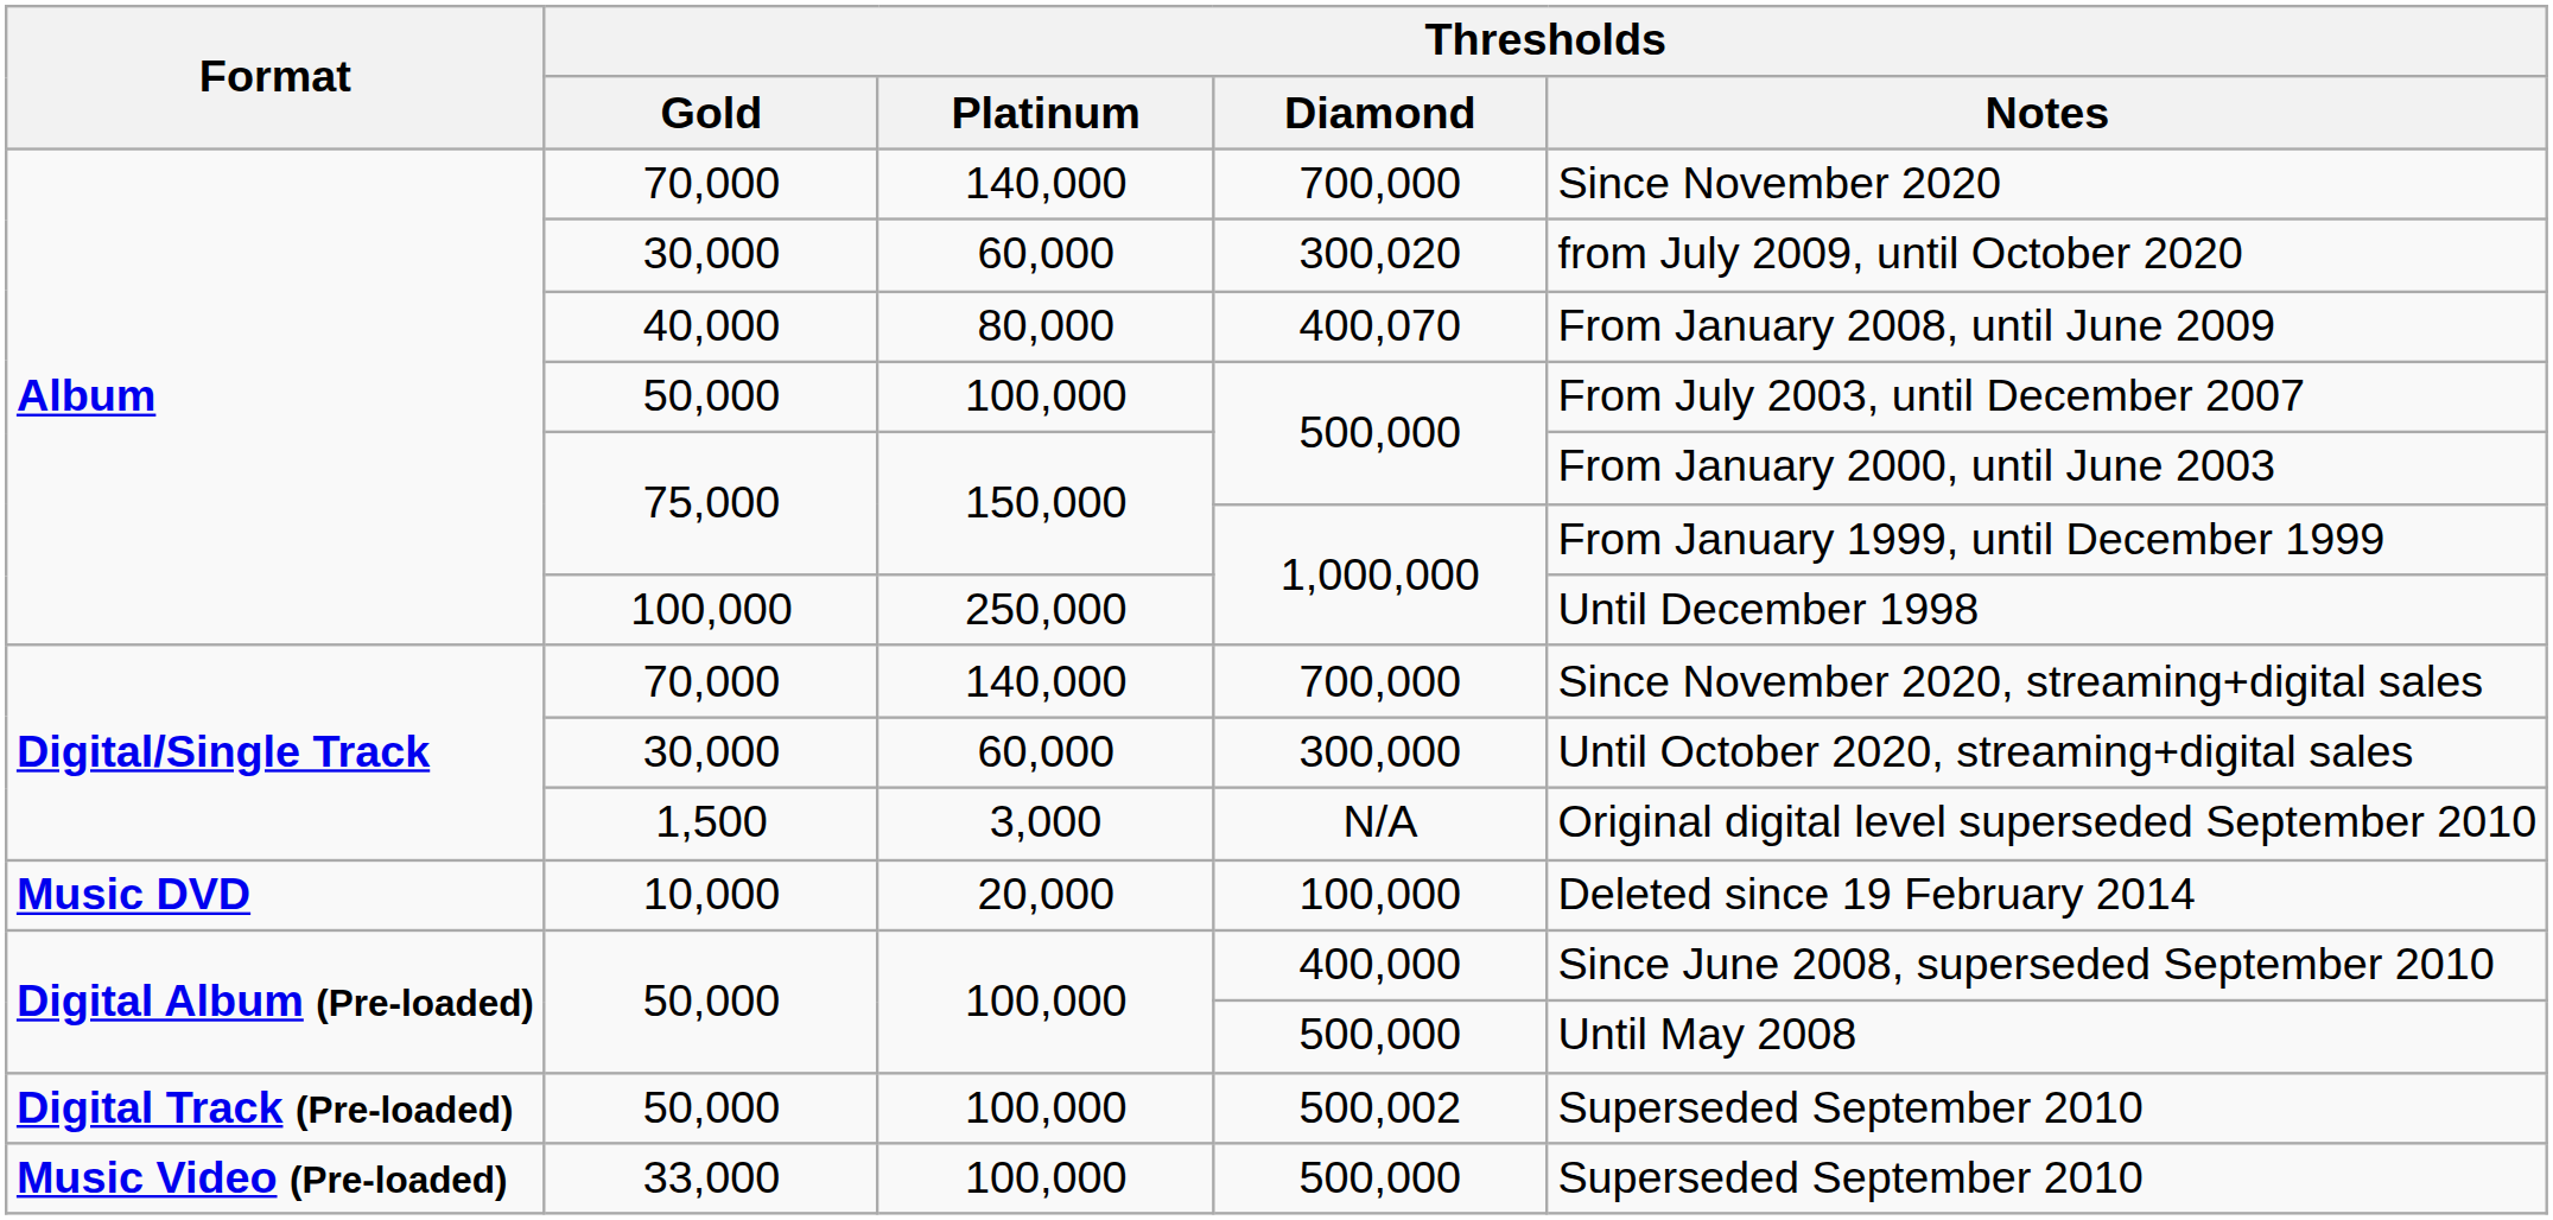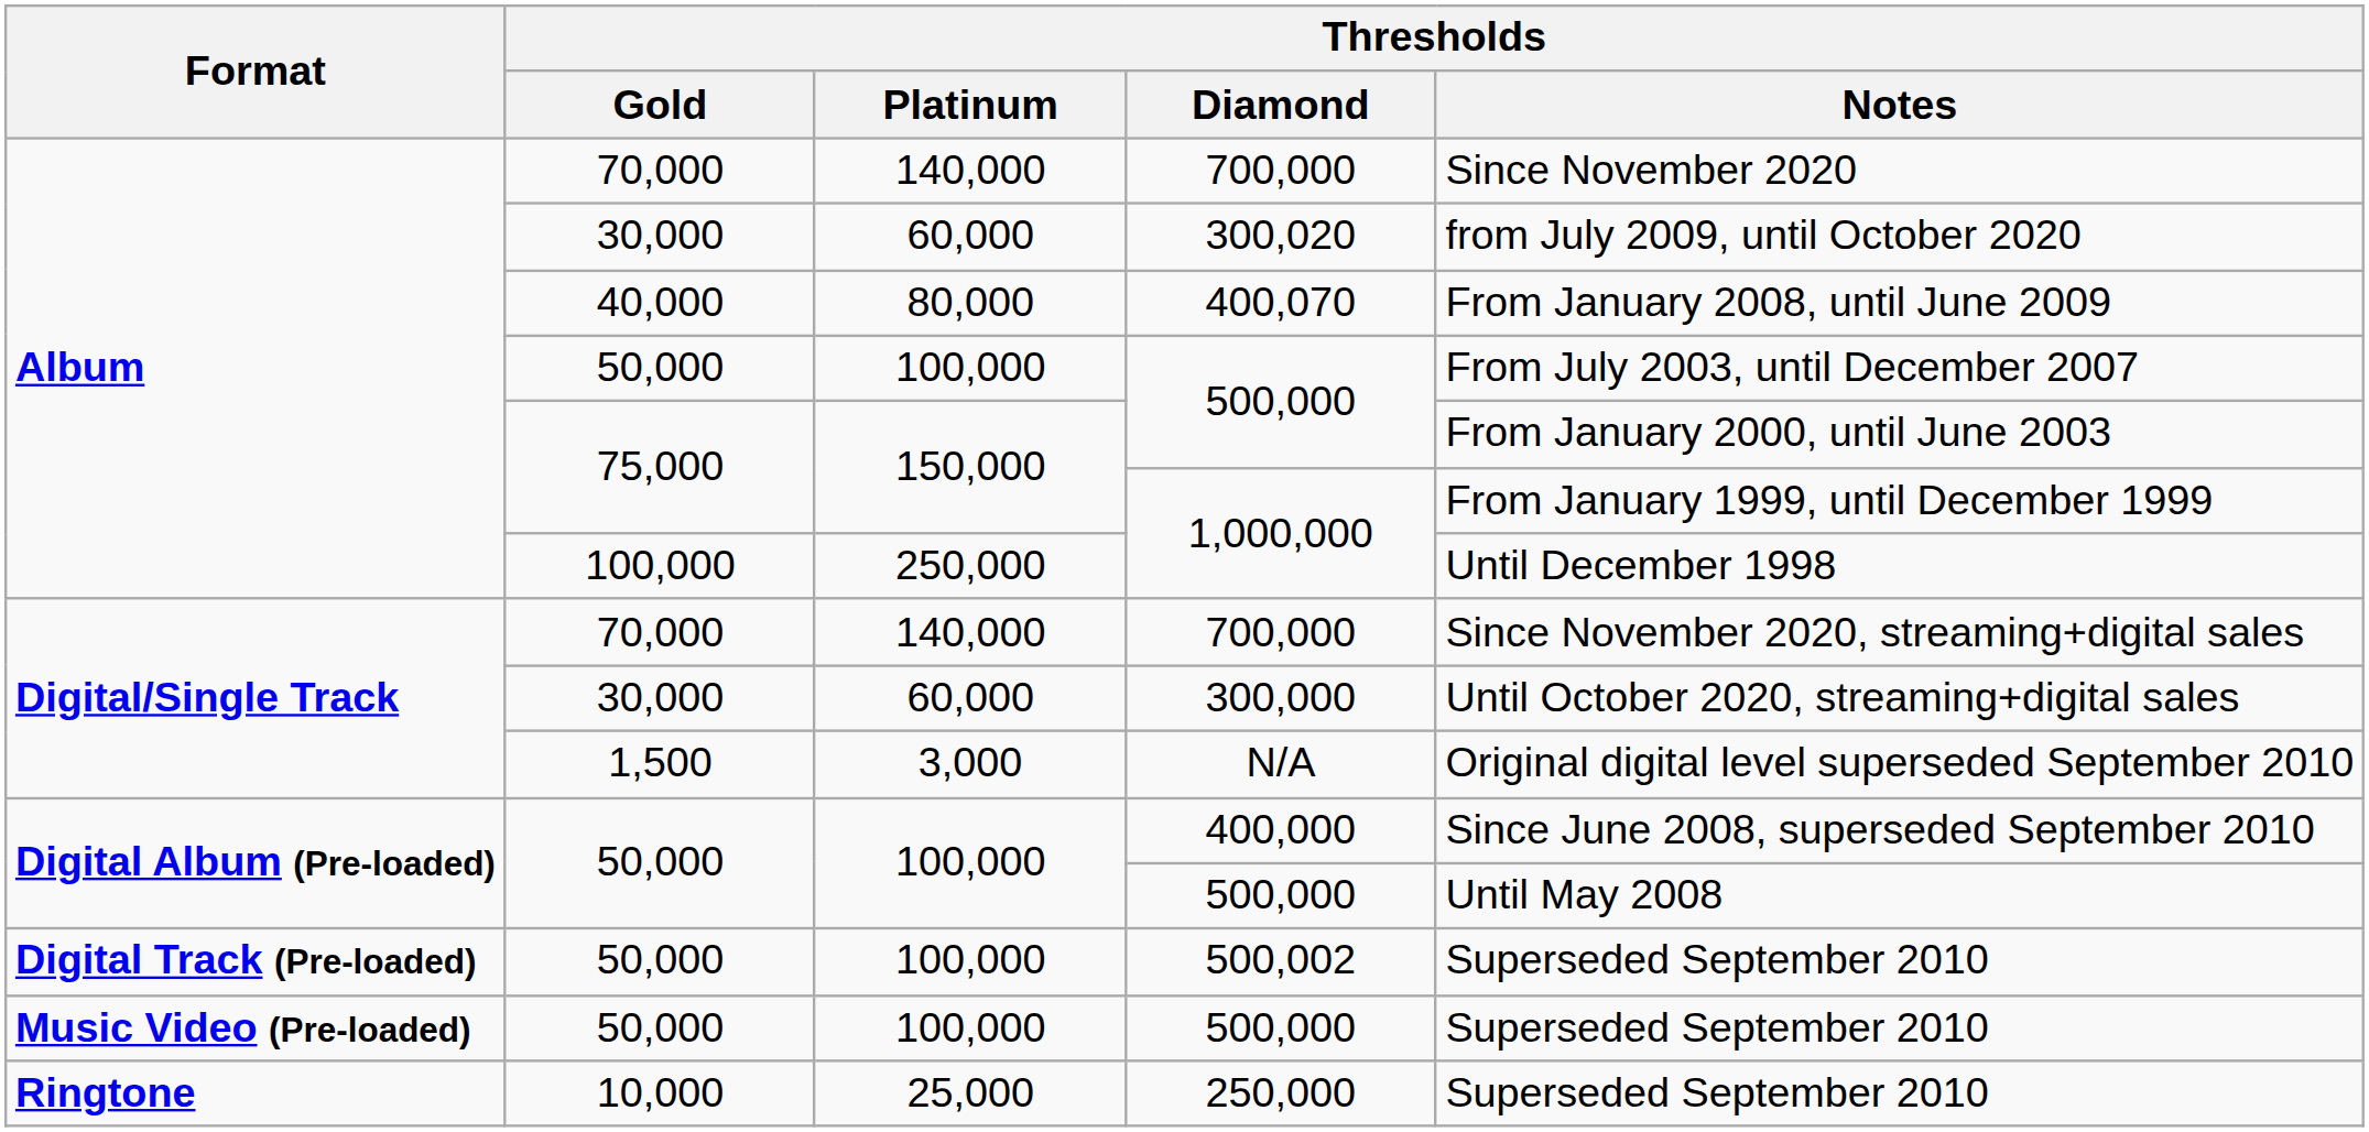- row: Music DVD | 10,000 | 20,000 | 100,000 | Deleted since 19 February 2014
Music Video (Pre-loaded) / 100,000 | Thresholds / Gold: 33,000 -> 50,000
+ row: Ringtone | 10,000 | 25,000 | 250,000 | Superseded September 2010
